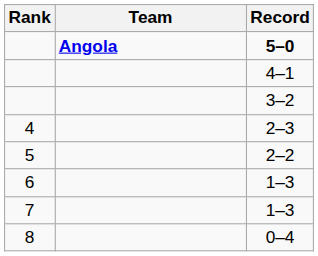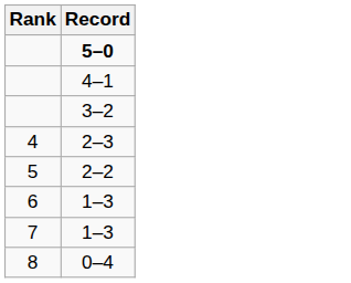- column: Team | Angola
